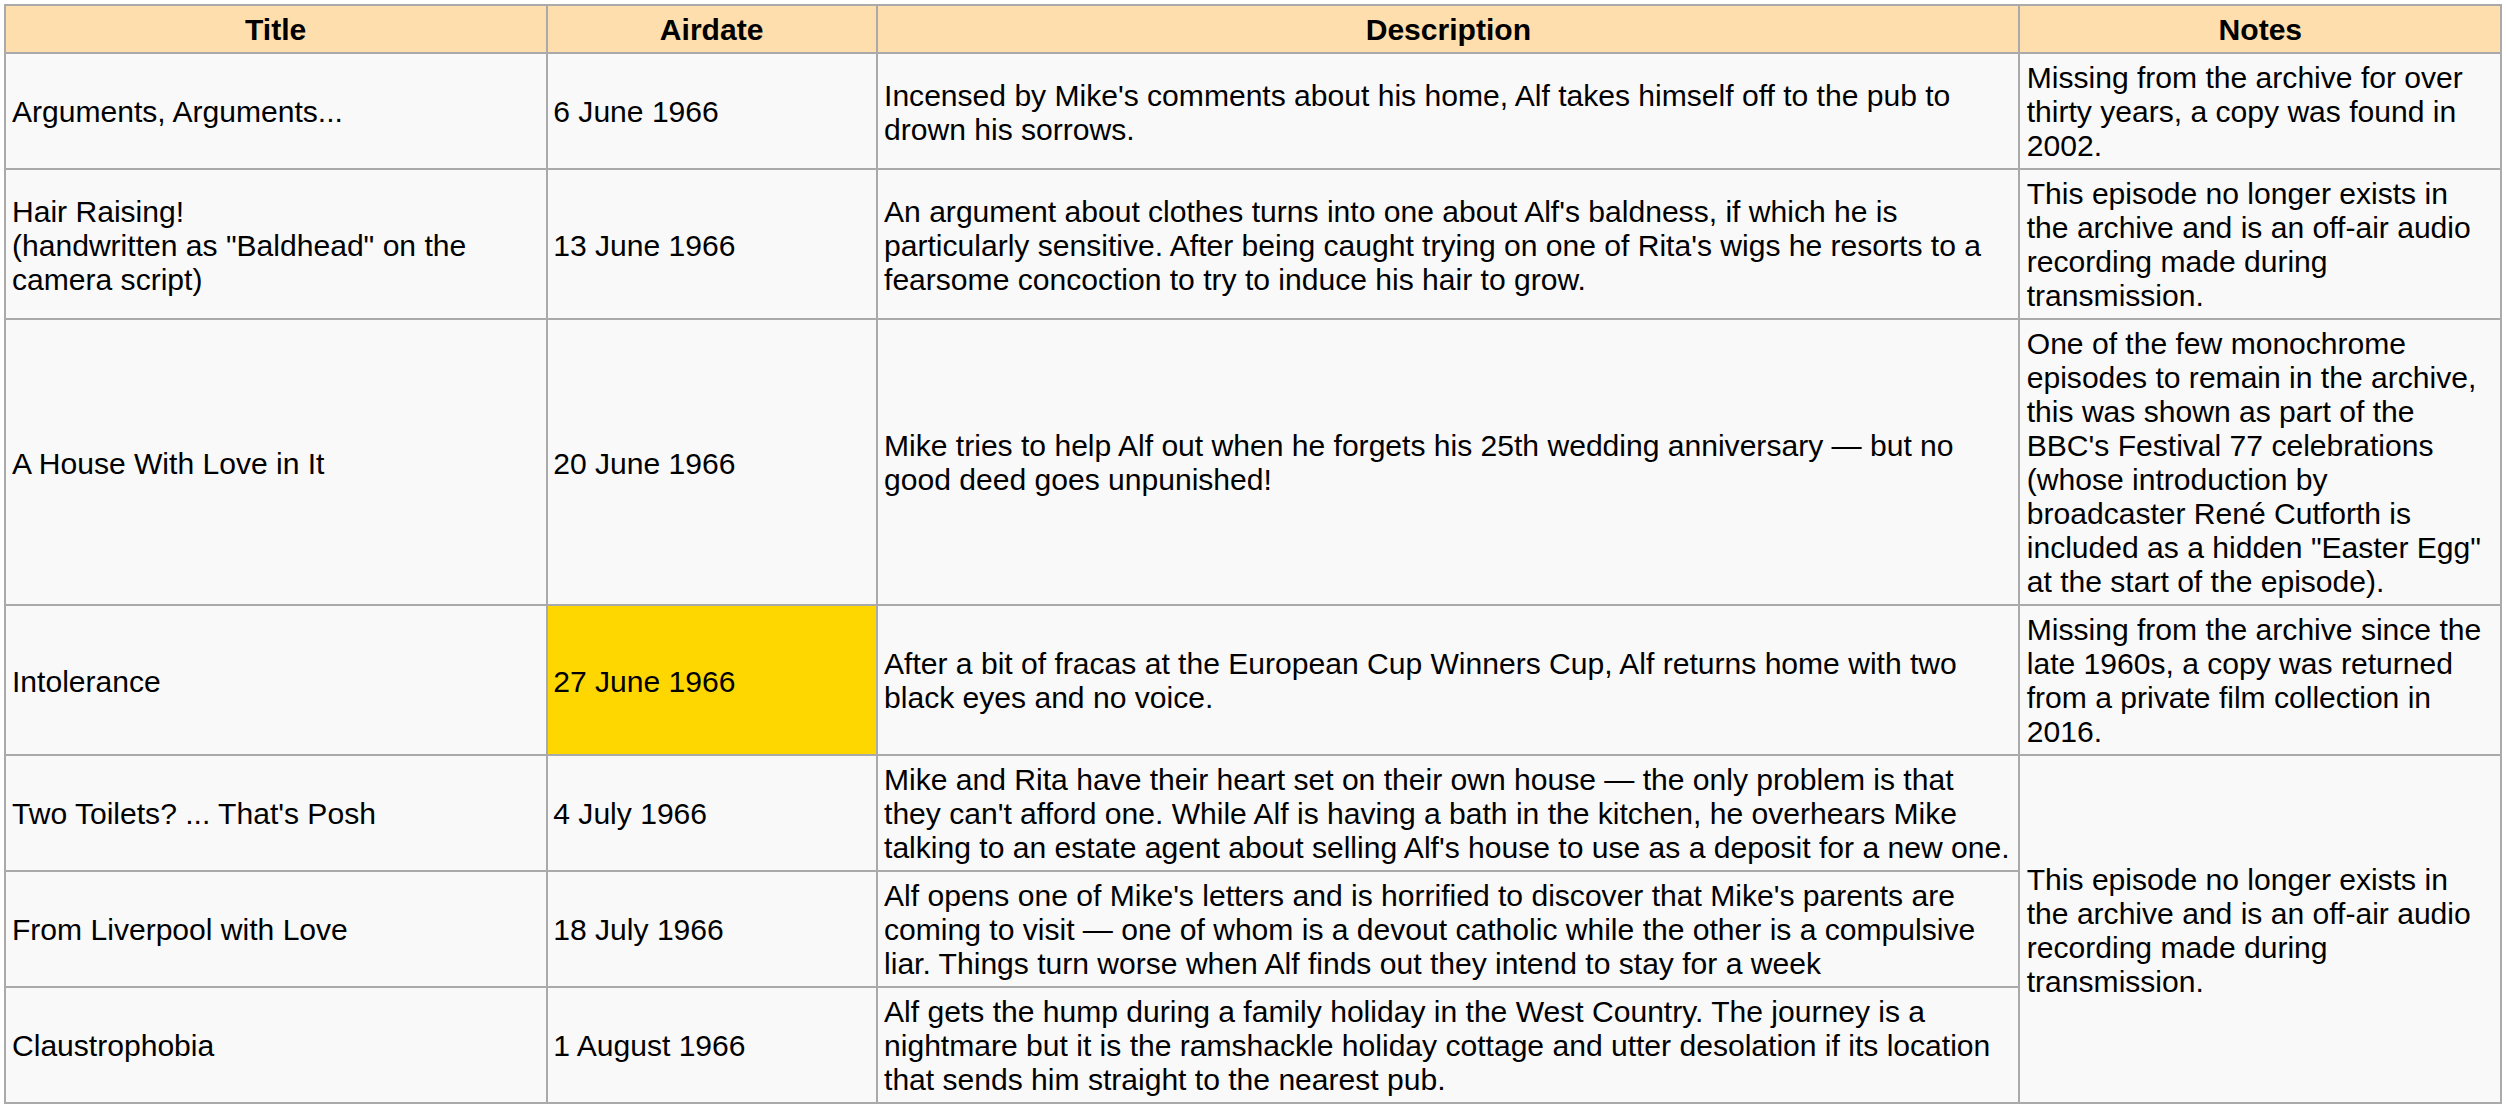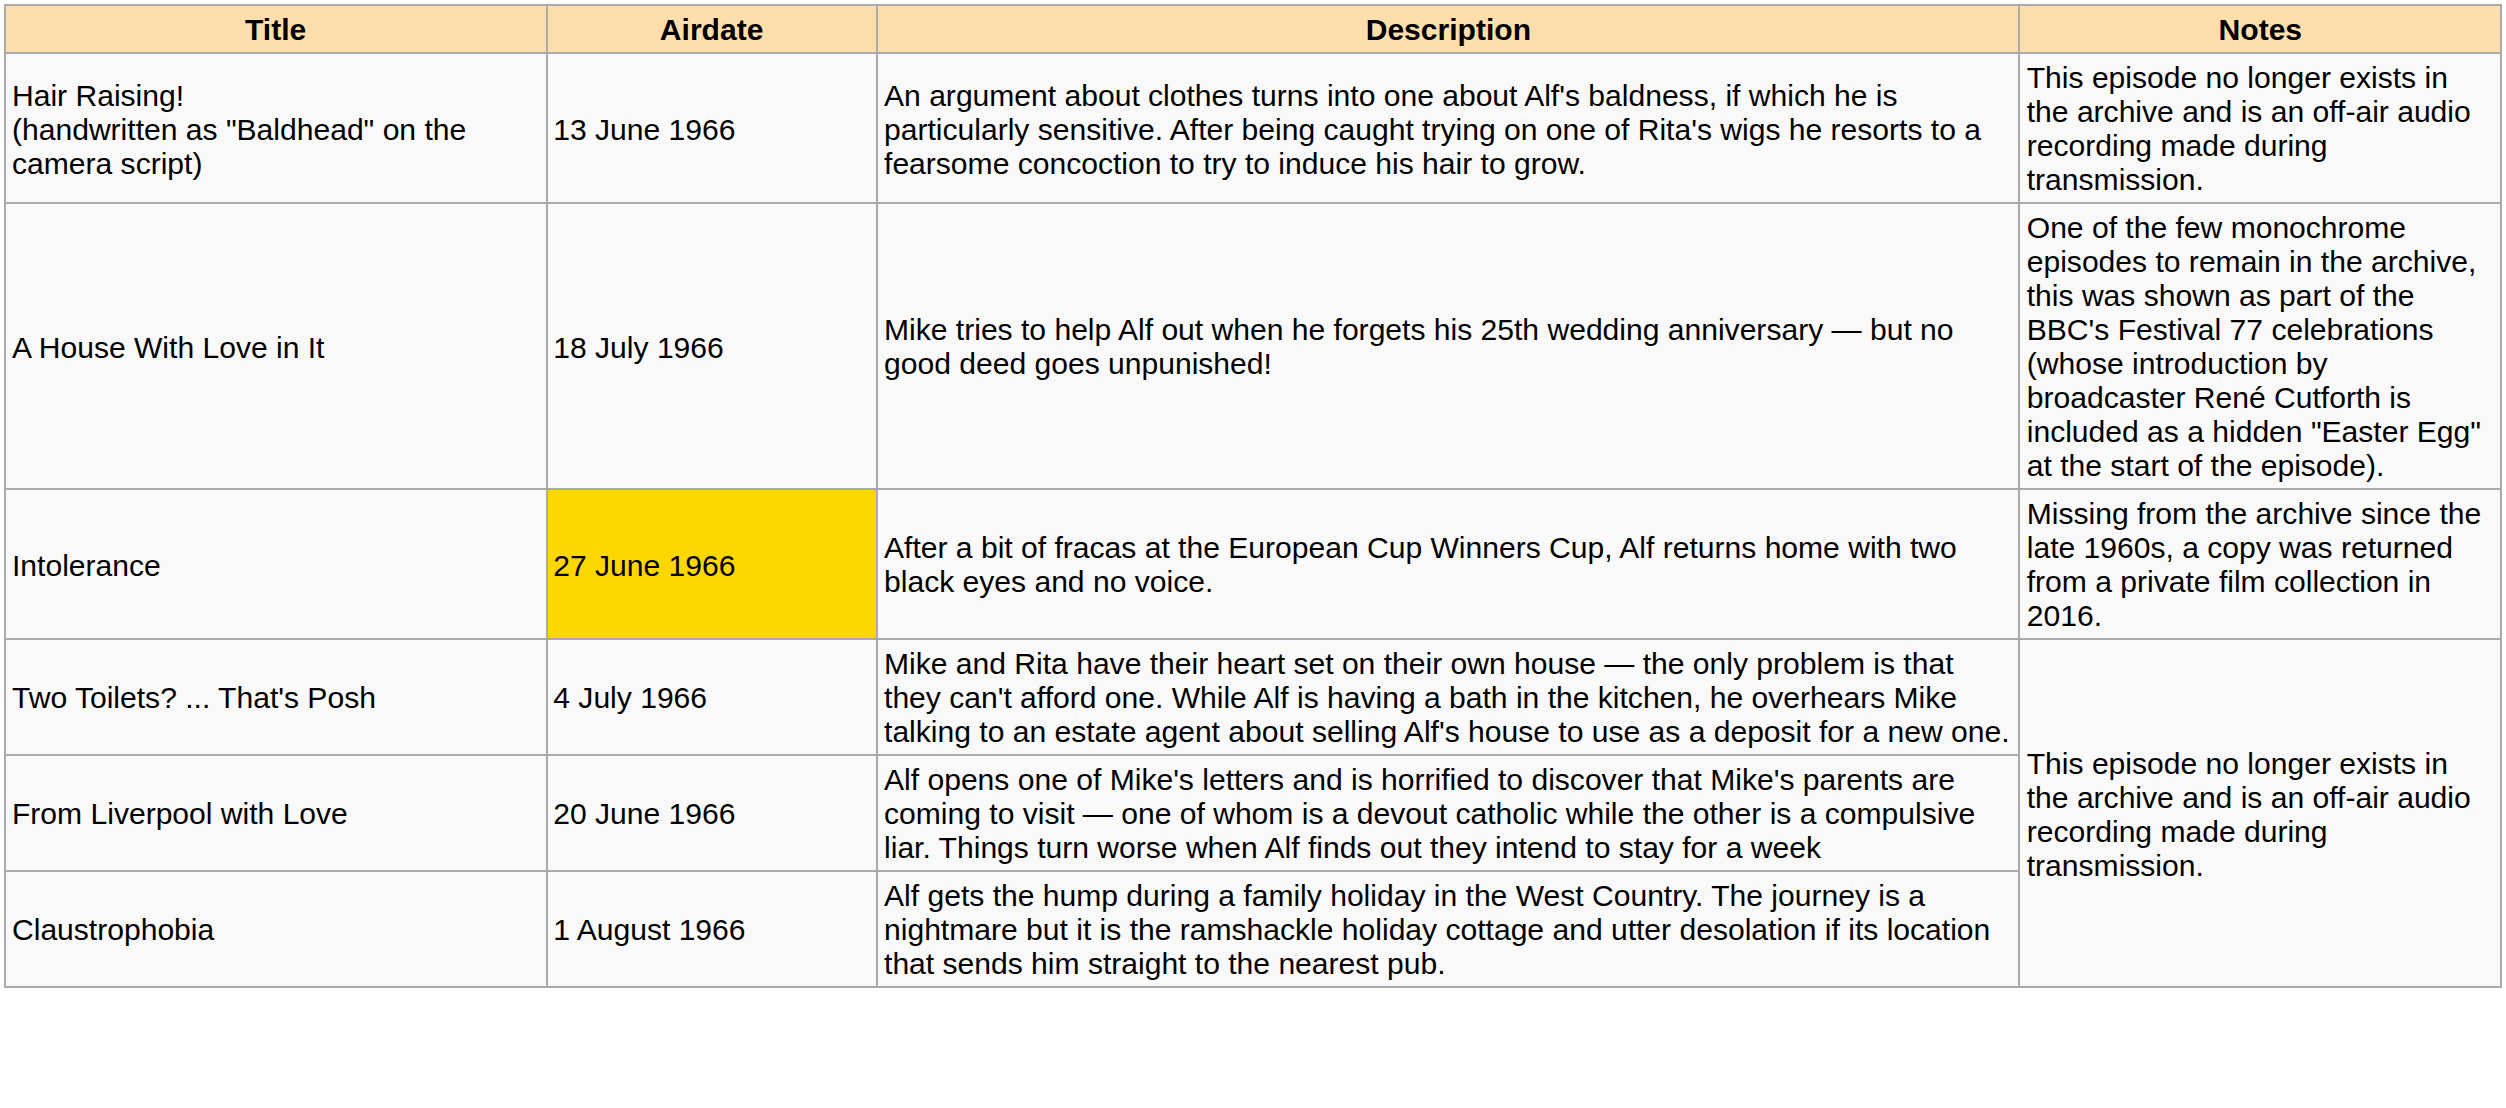- row: Arguments, Arguments... | 6 June 1966 | Incensed by Mike's comments about his home, Alf takes himself off to the pub to drown his sorrows. | Missing from the archive for over thirty years, a copy was found in 2002.
A House With Love in It | Airdate: 20 June 1966 -> 18 July 1966
From Liverpool with Love | Airdate: 18 July 1966 -> 20 June 1966
